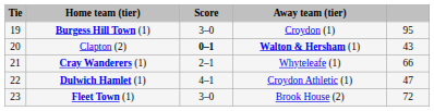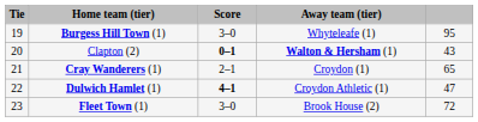Burgess Hill Town (1) | Away team (tier): Croydon (1) -> Whyteleafe (1)
Cray Wanderers (1) | Away team (tier): Whyteleafe (1) -> Croydon (1)
Cray Wanderers (1) | column 5: 66 -> 65
Dulwich Hamlet (1) | Score: normal -> bold
